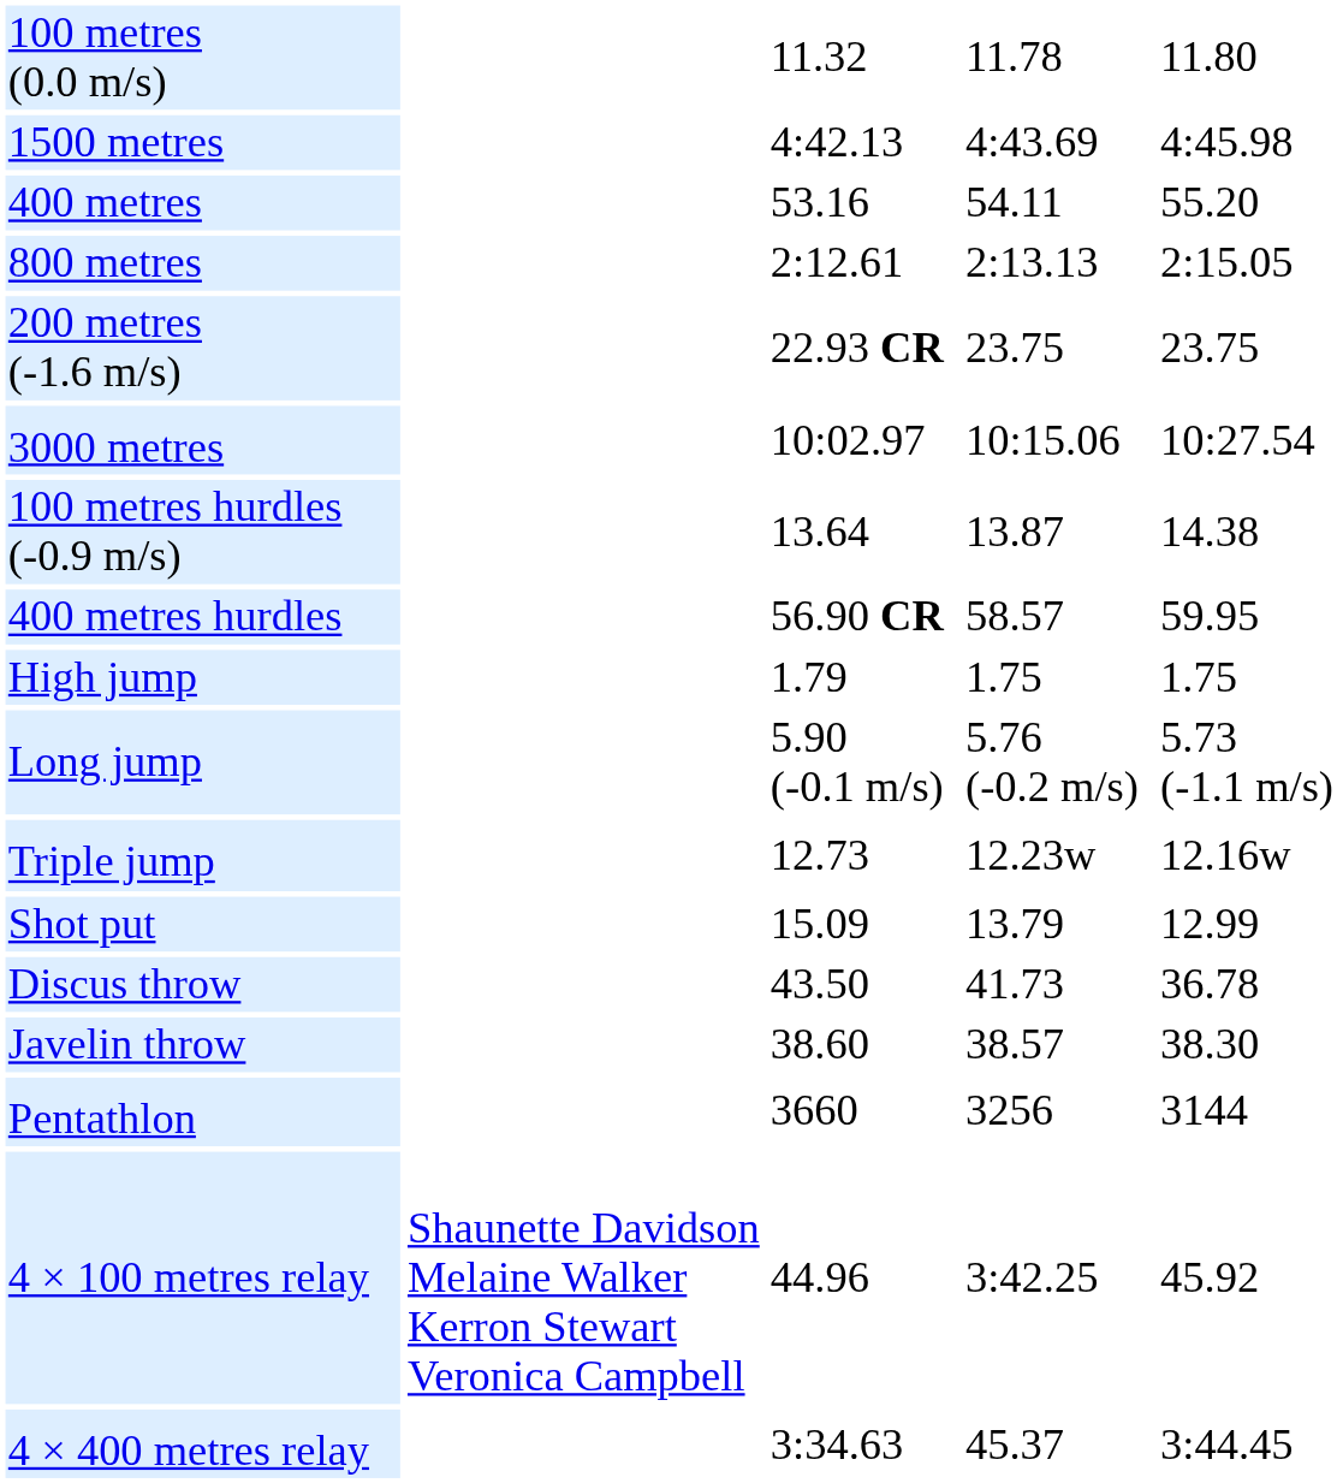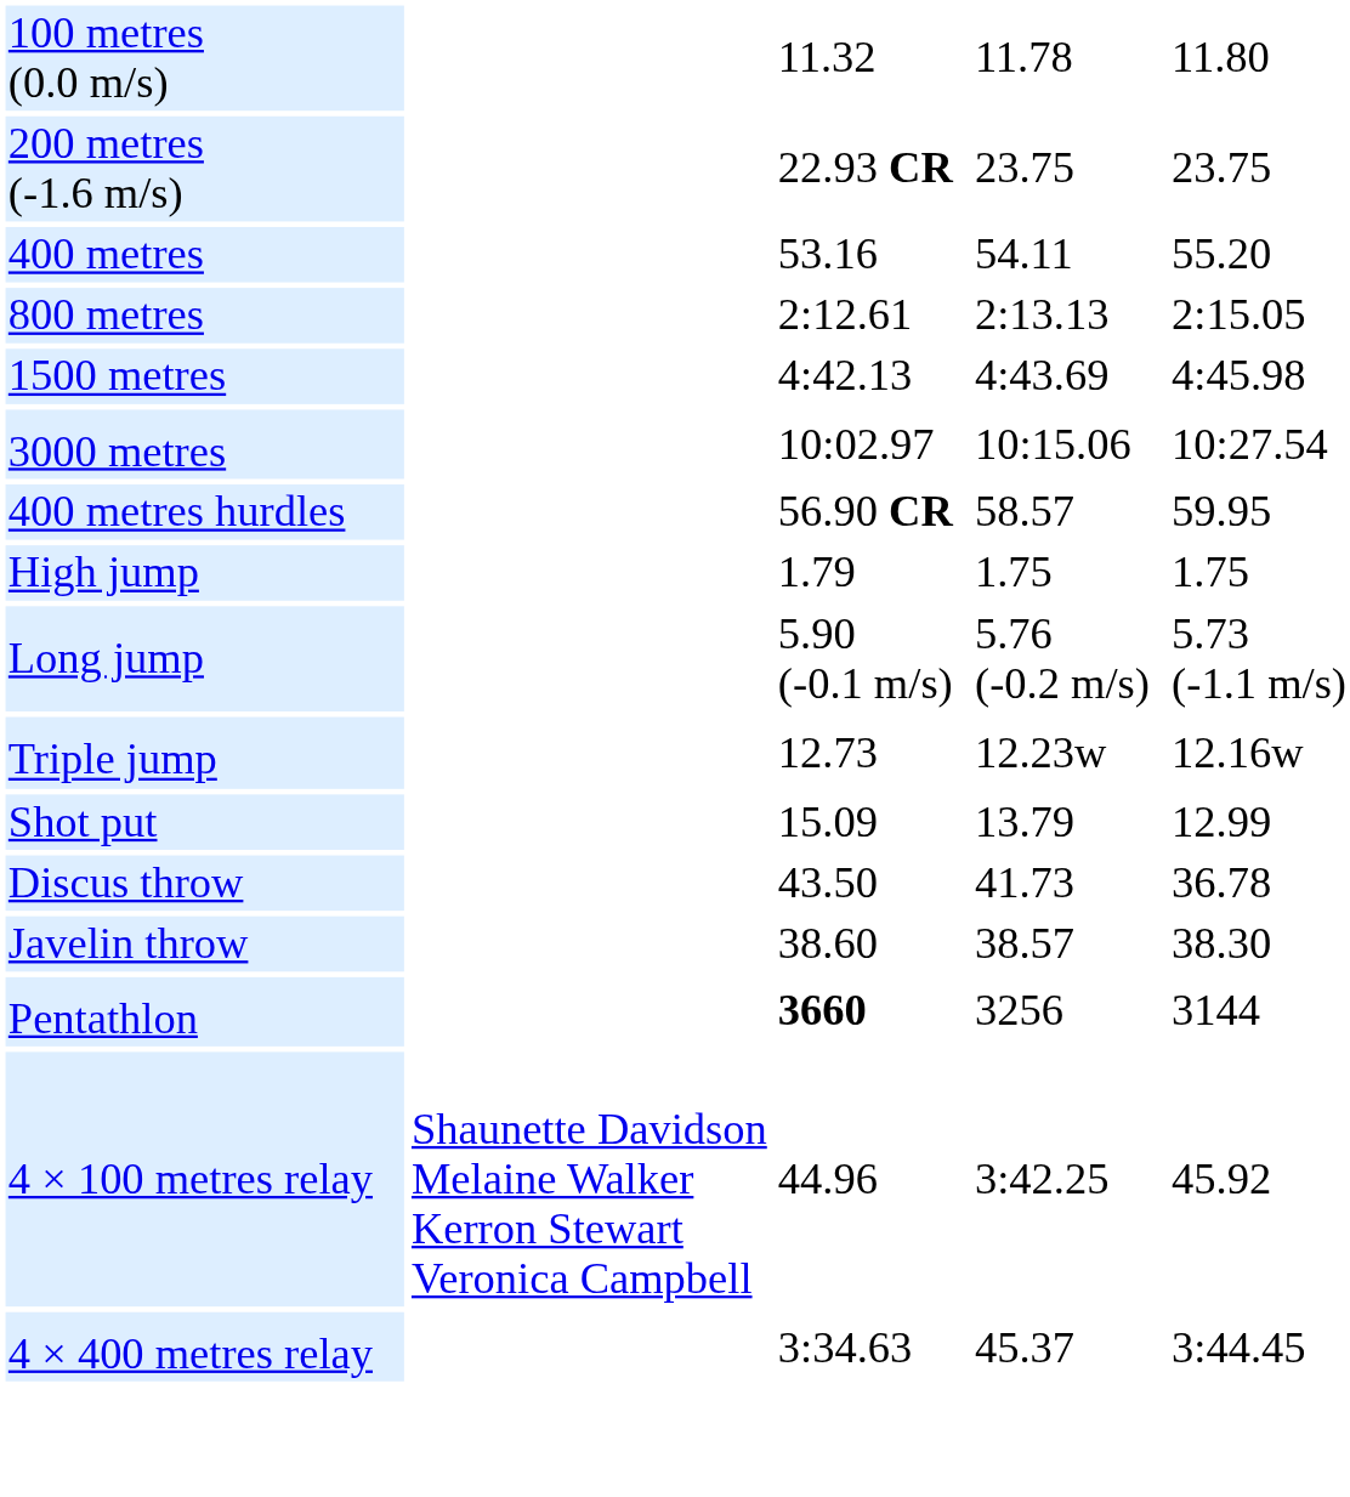rows swapped: 200 metres (-1.6 m/s) <-> 1500 metres
- row: 100 metres hurdles (-0.9 m/s) | 13.64 | 13.87 | 14.38
Pentathlon | column 3: normal -> bold
